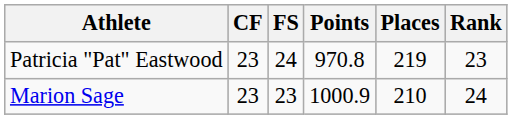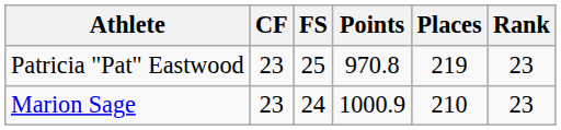Patricia "Pat" Eastwood | FS: 24 -> 25
Marion Sage | FS: 23 -> 24
Marion Sage | Rank: 24 -> 23
